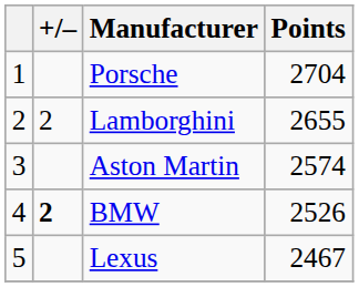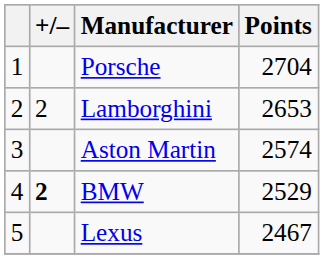Lamborghini | Points: 2655 -> 2653
BMW | Points: 2526 -> 2529
